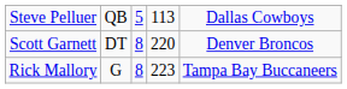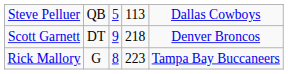Scott Garnett | column 3: 8 -> 9
Scott Garnett | column 4: 220 -> 218
